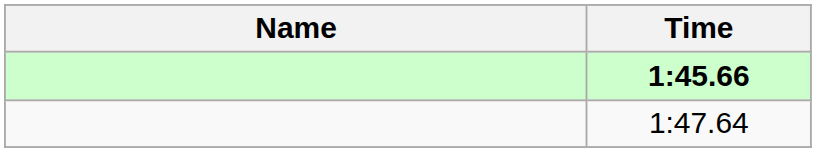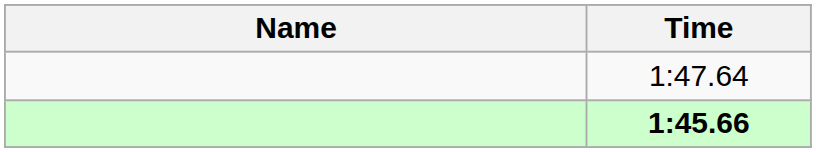rows swapped: 1:45.66 <-> 1:47.64
